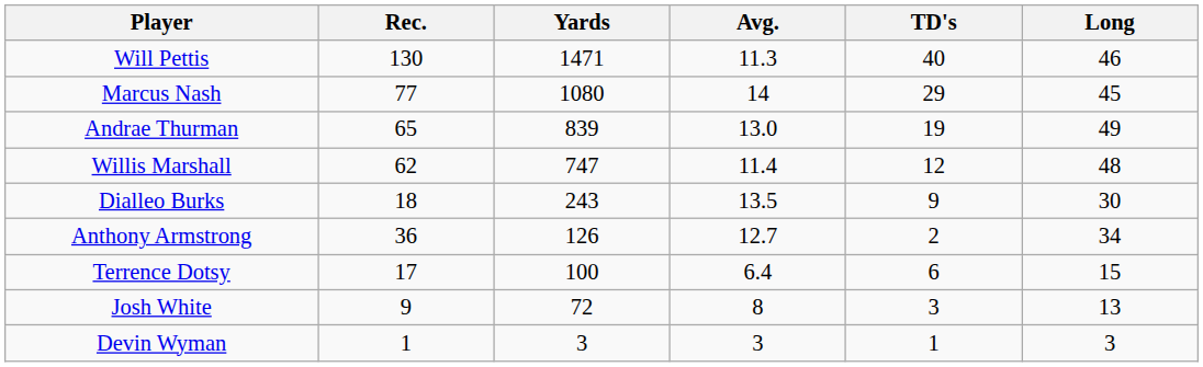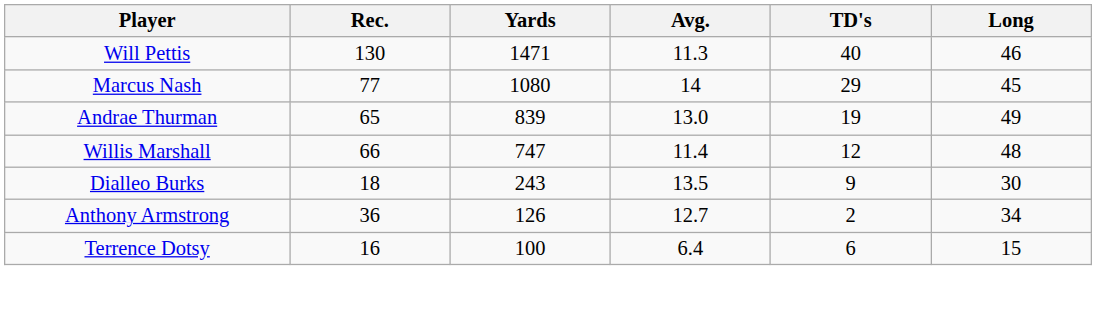Willis Marshall | Rec.: 62 -> 66
Terrence Dotsy | Rec.: 17 -> 16
- row: Josh White | 9 | 72 | 8 | 3 | 13
- row: Devin Wyman | 1 | 3 | 3 | 1 | 3
